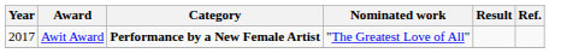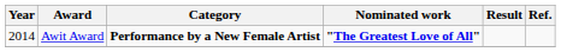Awit Award | Year: 2017 -> 2014
Awit Award | Nominated work: normal -> bold
